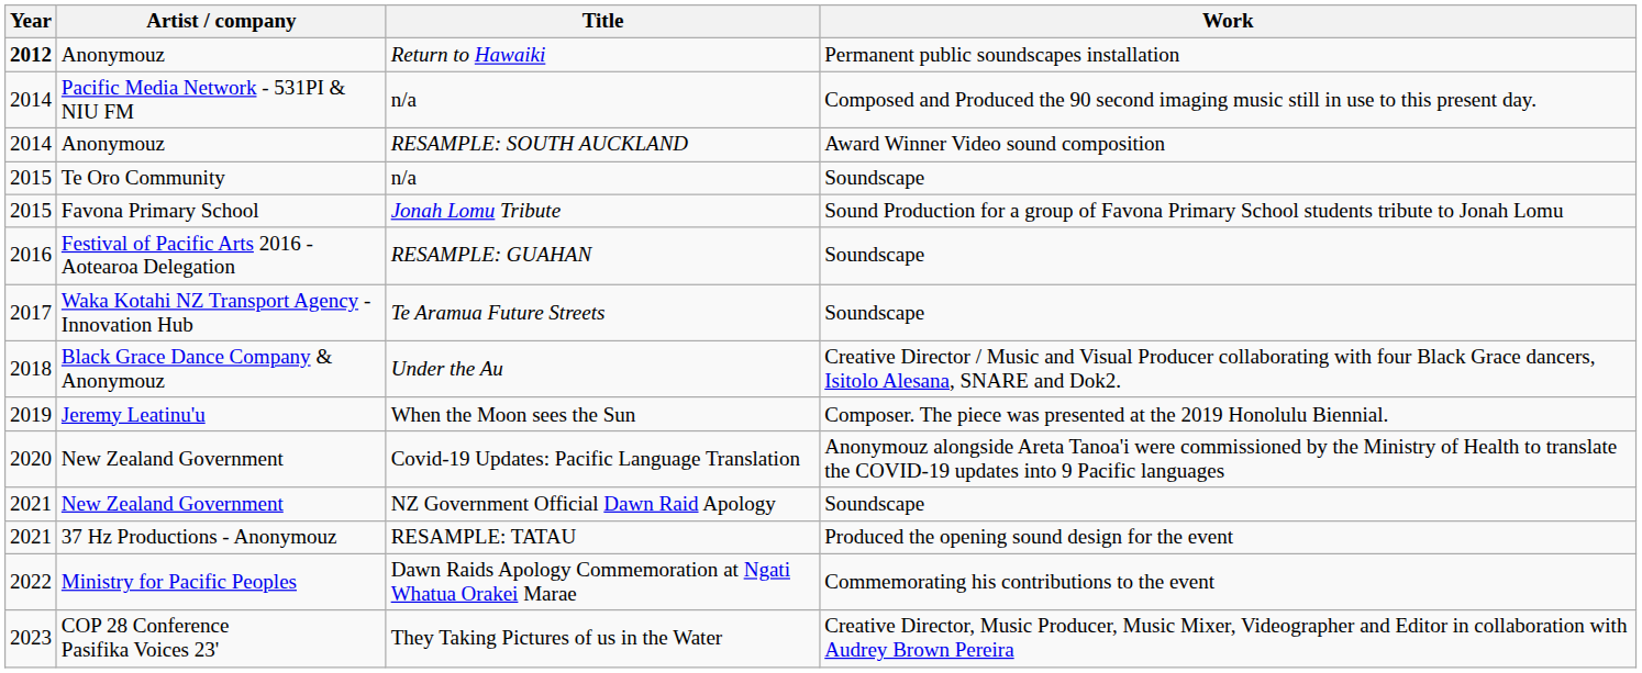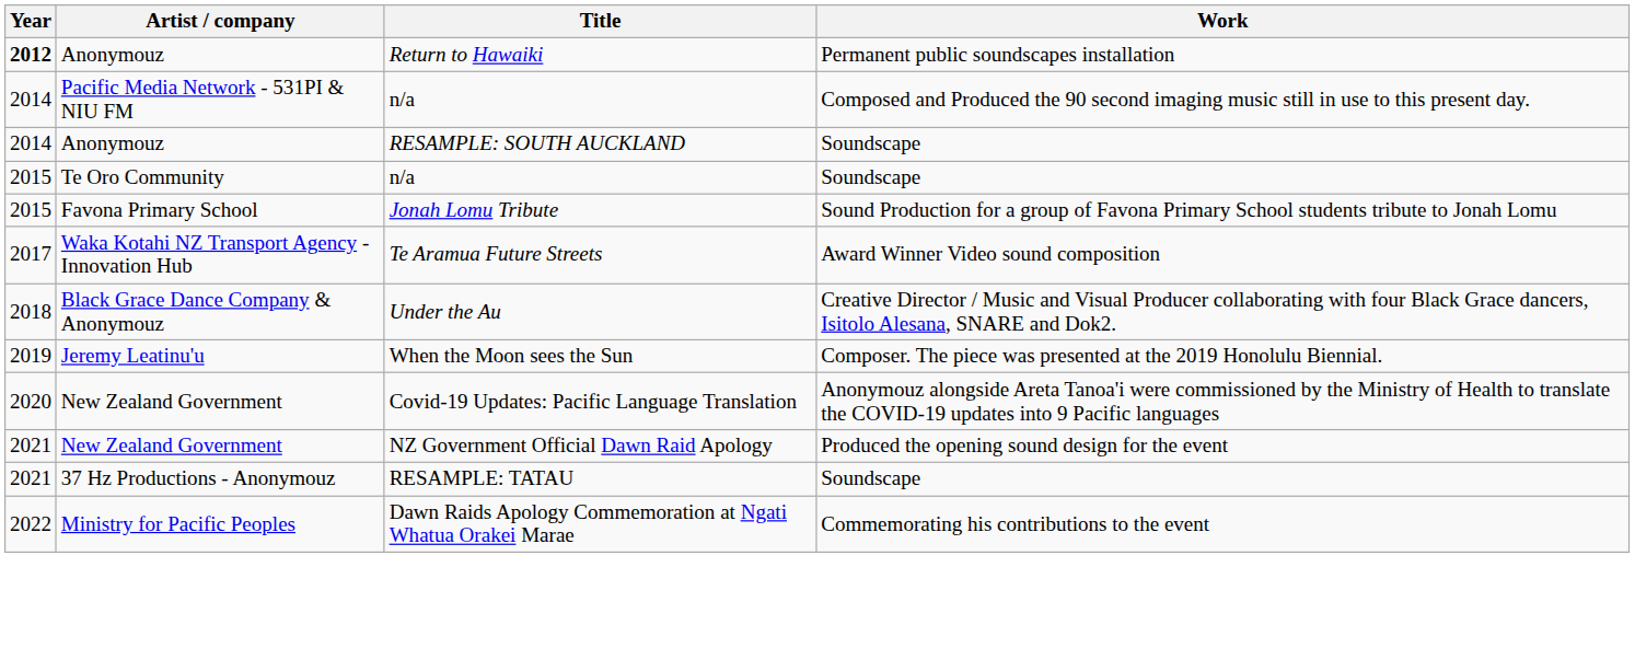RESAMPLE: SOUTH AUCKLAND | Work: Award Winner Video sound composition -> Soundscape
- row: 2016 | Festival of Pacific Arts 2016 - Aotearoa Delegation | RESAMPLE: GUAHAN | Soundscape
Te Aramua Future Streets | Work: Soundscape -> Award Winner Video sound composition
NZ Government Official Dawn Raid Apology | Work: Soundscape -> Produced the opening sound design for the event
RESAMPLE: TATAU | Work: Produced the opening sound design for the event -> Soundscape
- row: 2023 | COP 28 Conference Pasifika Voices 23' | They Taking Pictures of us in the Water | Creative Director, Music Producer, Music Mixer, Videographer and Editor in collaboration with Audrey Brown Pereira
